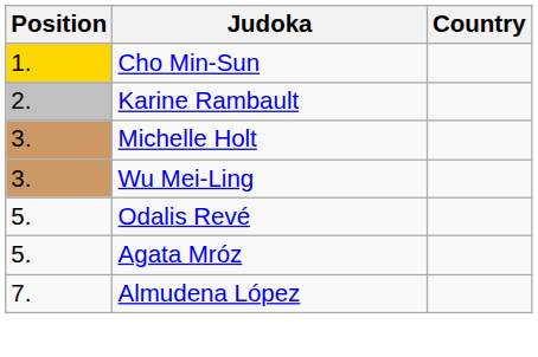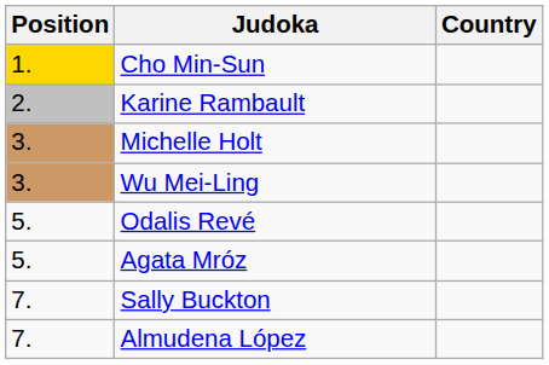+ row: 7. | Sally Buckton
